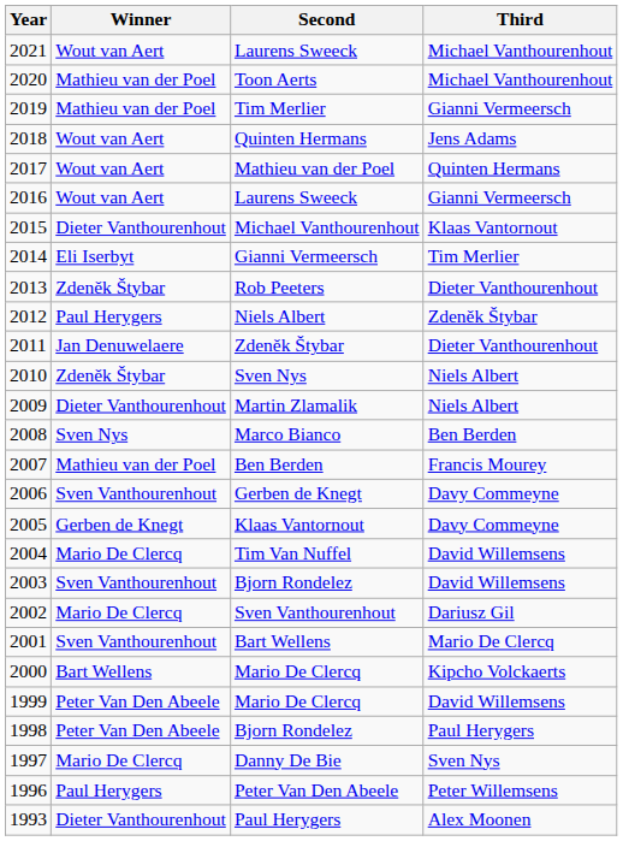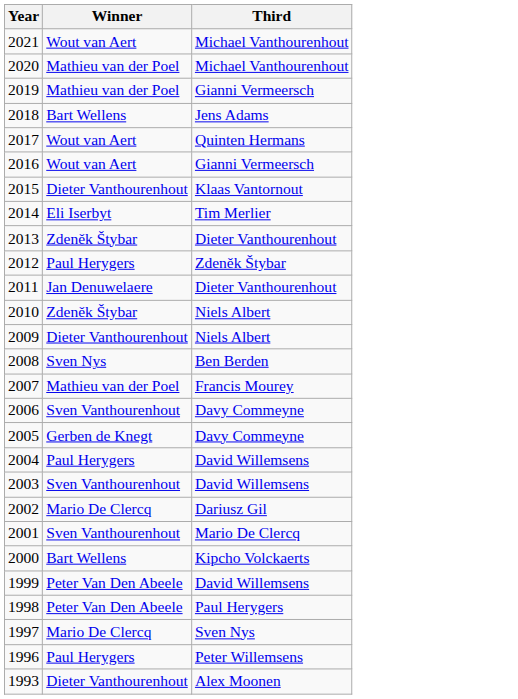- column: Second | Laurens Sweeck | Toon Aerts | Tim Merlier | Quinten Hermans | Mathieu van der Poel | Laurens Sweeck | Michael Vanthourenhout | Gianni Vermeersch | Rob Peeters | Niels Albert | Zdeněk Štybar | Sven Nys | Martin Zlamalik | Marco Bianco | Ben Berden | Gerben de Knegt | Klaas Vantornout | Tim Van Nuffel | Bjorn Rondelez | Sven Vanthourenhout | Bart Wellens | Mario De Clercq | Mario De Clercq | Bjorn Rondelez | Danny De Bie | Peter Van Den Abeele | Paul Herygers
2018 | Winner: Wout van Aert -> Bart Wellens
2004 | Winner: Mario De Clercq -> Paul Herygers
